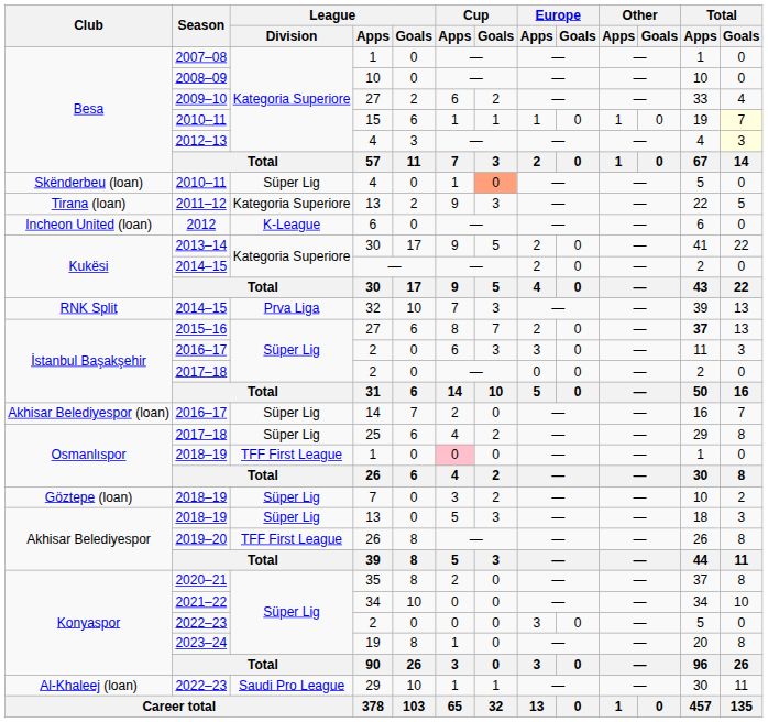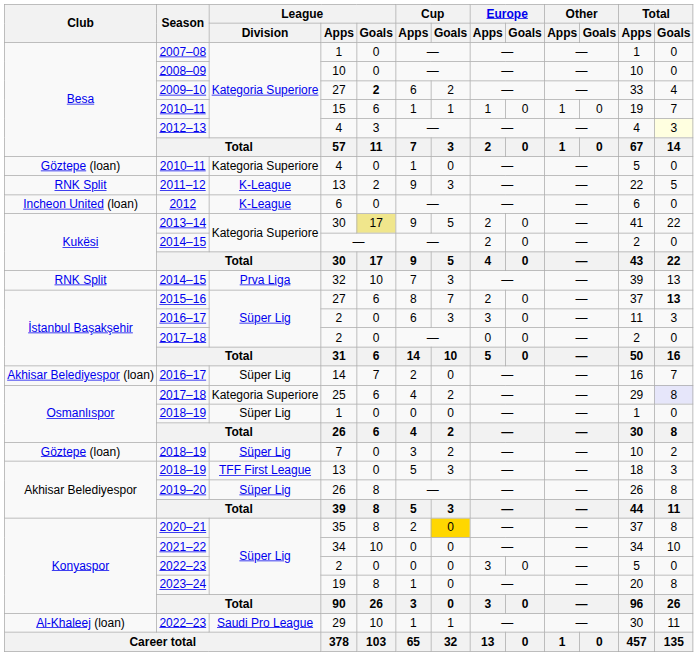2009–10 / 27 | League / Goals: normal -> bold
15 | Total / Goals: lightyellow background -> no background
2010–11 / 4 | Club: Skënderbeu (loan) -> Göztepe (loan)
2010–11 / 4 | League / Division: Süper Lig -> Kategoria Superiore
2010–11 / 4 | Cup / Goals: lightsalmon background -> no background
2011–12 / 13 | Club: Tirana (loan) -> RNK Split
2011–12 / 13 | League / Division: Kategoria Superiore -> K-League
2013–14 / 30 | League / Goals: no background -> khaki background
2015–16 / 27 | Total / Apps: bold -> normal
2015–16 / 27 | Total / Goals: normal -> bold
25 | League / Division: Süper Lig -> Kategoria Superiore
25 | Total / Goals: no background -> lavender background
2018–19 / 1 | League / Division: TFF First League -> Süper Lig
2018–19 / 1 | Cup / Apps: pink background -> no background
2018–19 / 13 | League / Division: Süper Lig -> TFF First League
2019–20 / 26 | League / Division: TFF First League -> Süper Lig
35 | Cup / Goals: no background -> gold background
